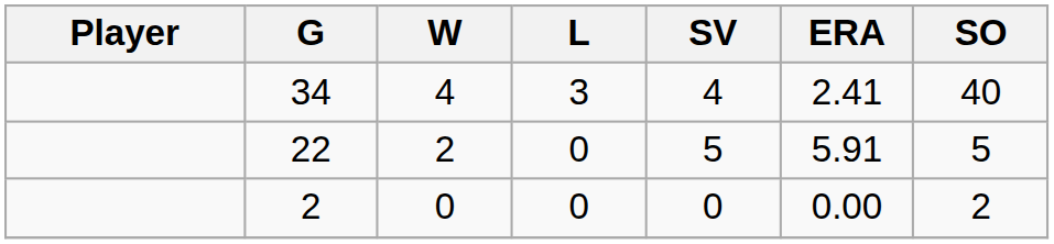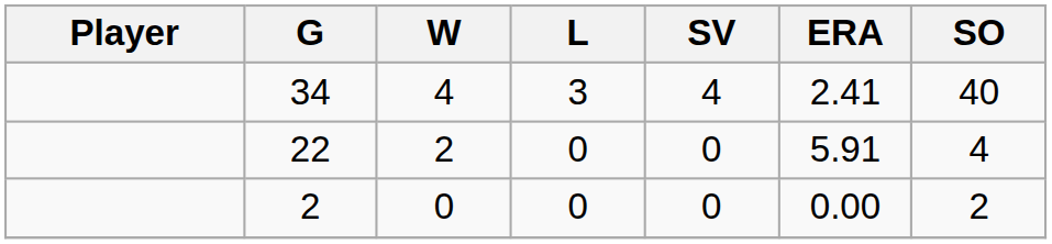22 | SV: 5 -> 0
22 | SO: 5 -> 4
